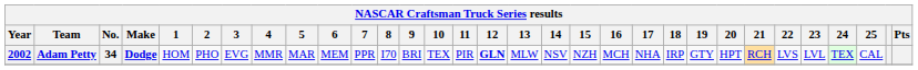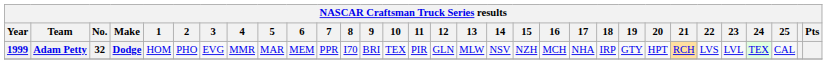Adam Petty | Year: 2002 -> 1999
Adam Petty | No.: 34 -> 32
Adam Petty | 12: bold -> normal
